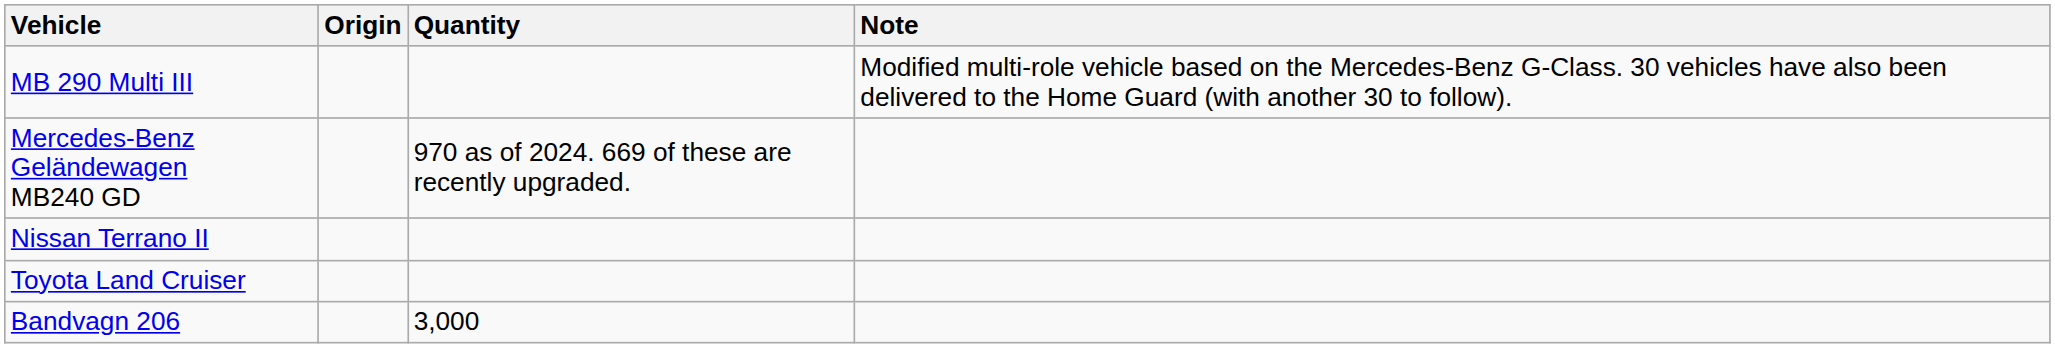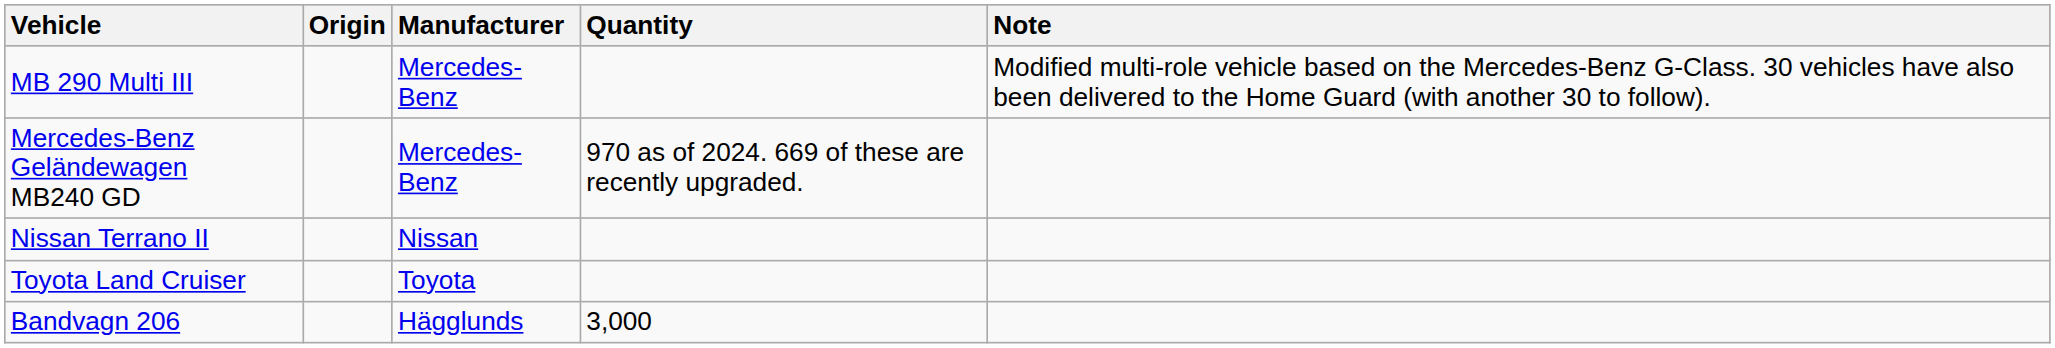+ column: Manufacturer | Mercedes-Benz | Mercedes-Benz | Nissan | Toyota | Hägglunds
